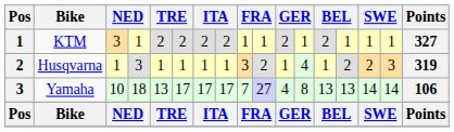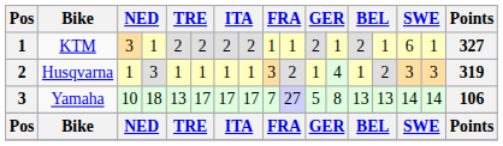KTM | column 15: 1 -> 6
Husqvarna | column 15: 2 -> 3
Yamaha | column 11: 4 -> 5
